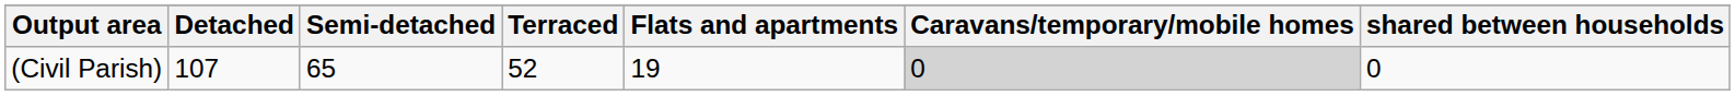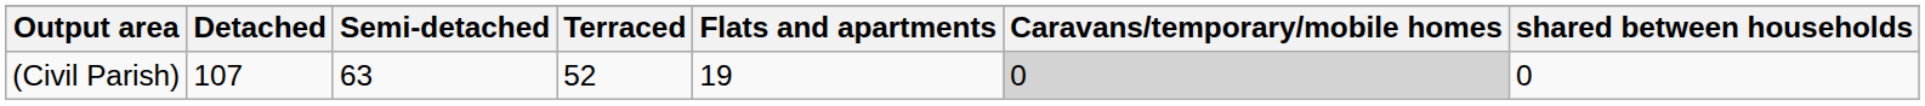(Civil Parish) | Semi-detached: 65 -> 63
